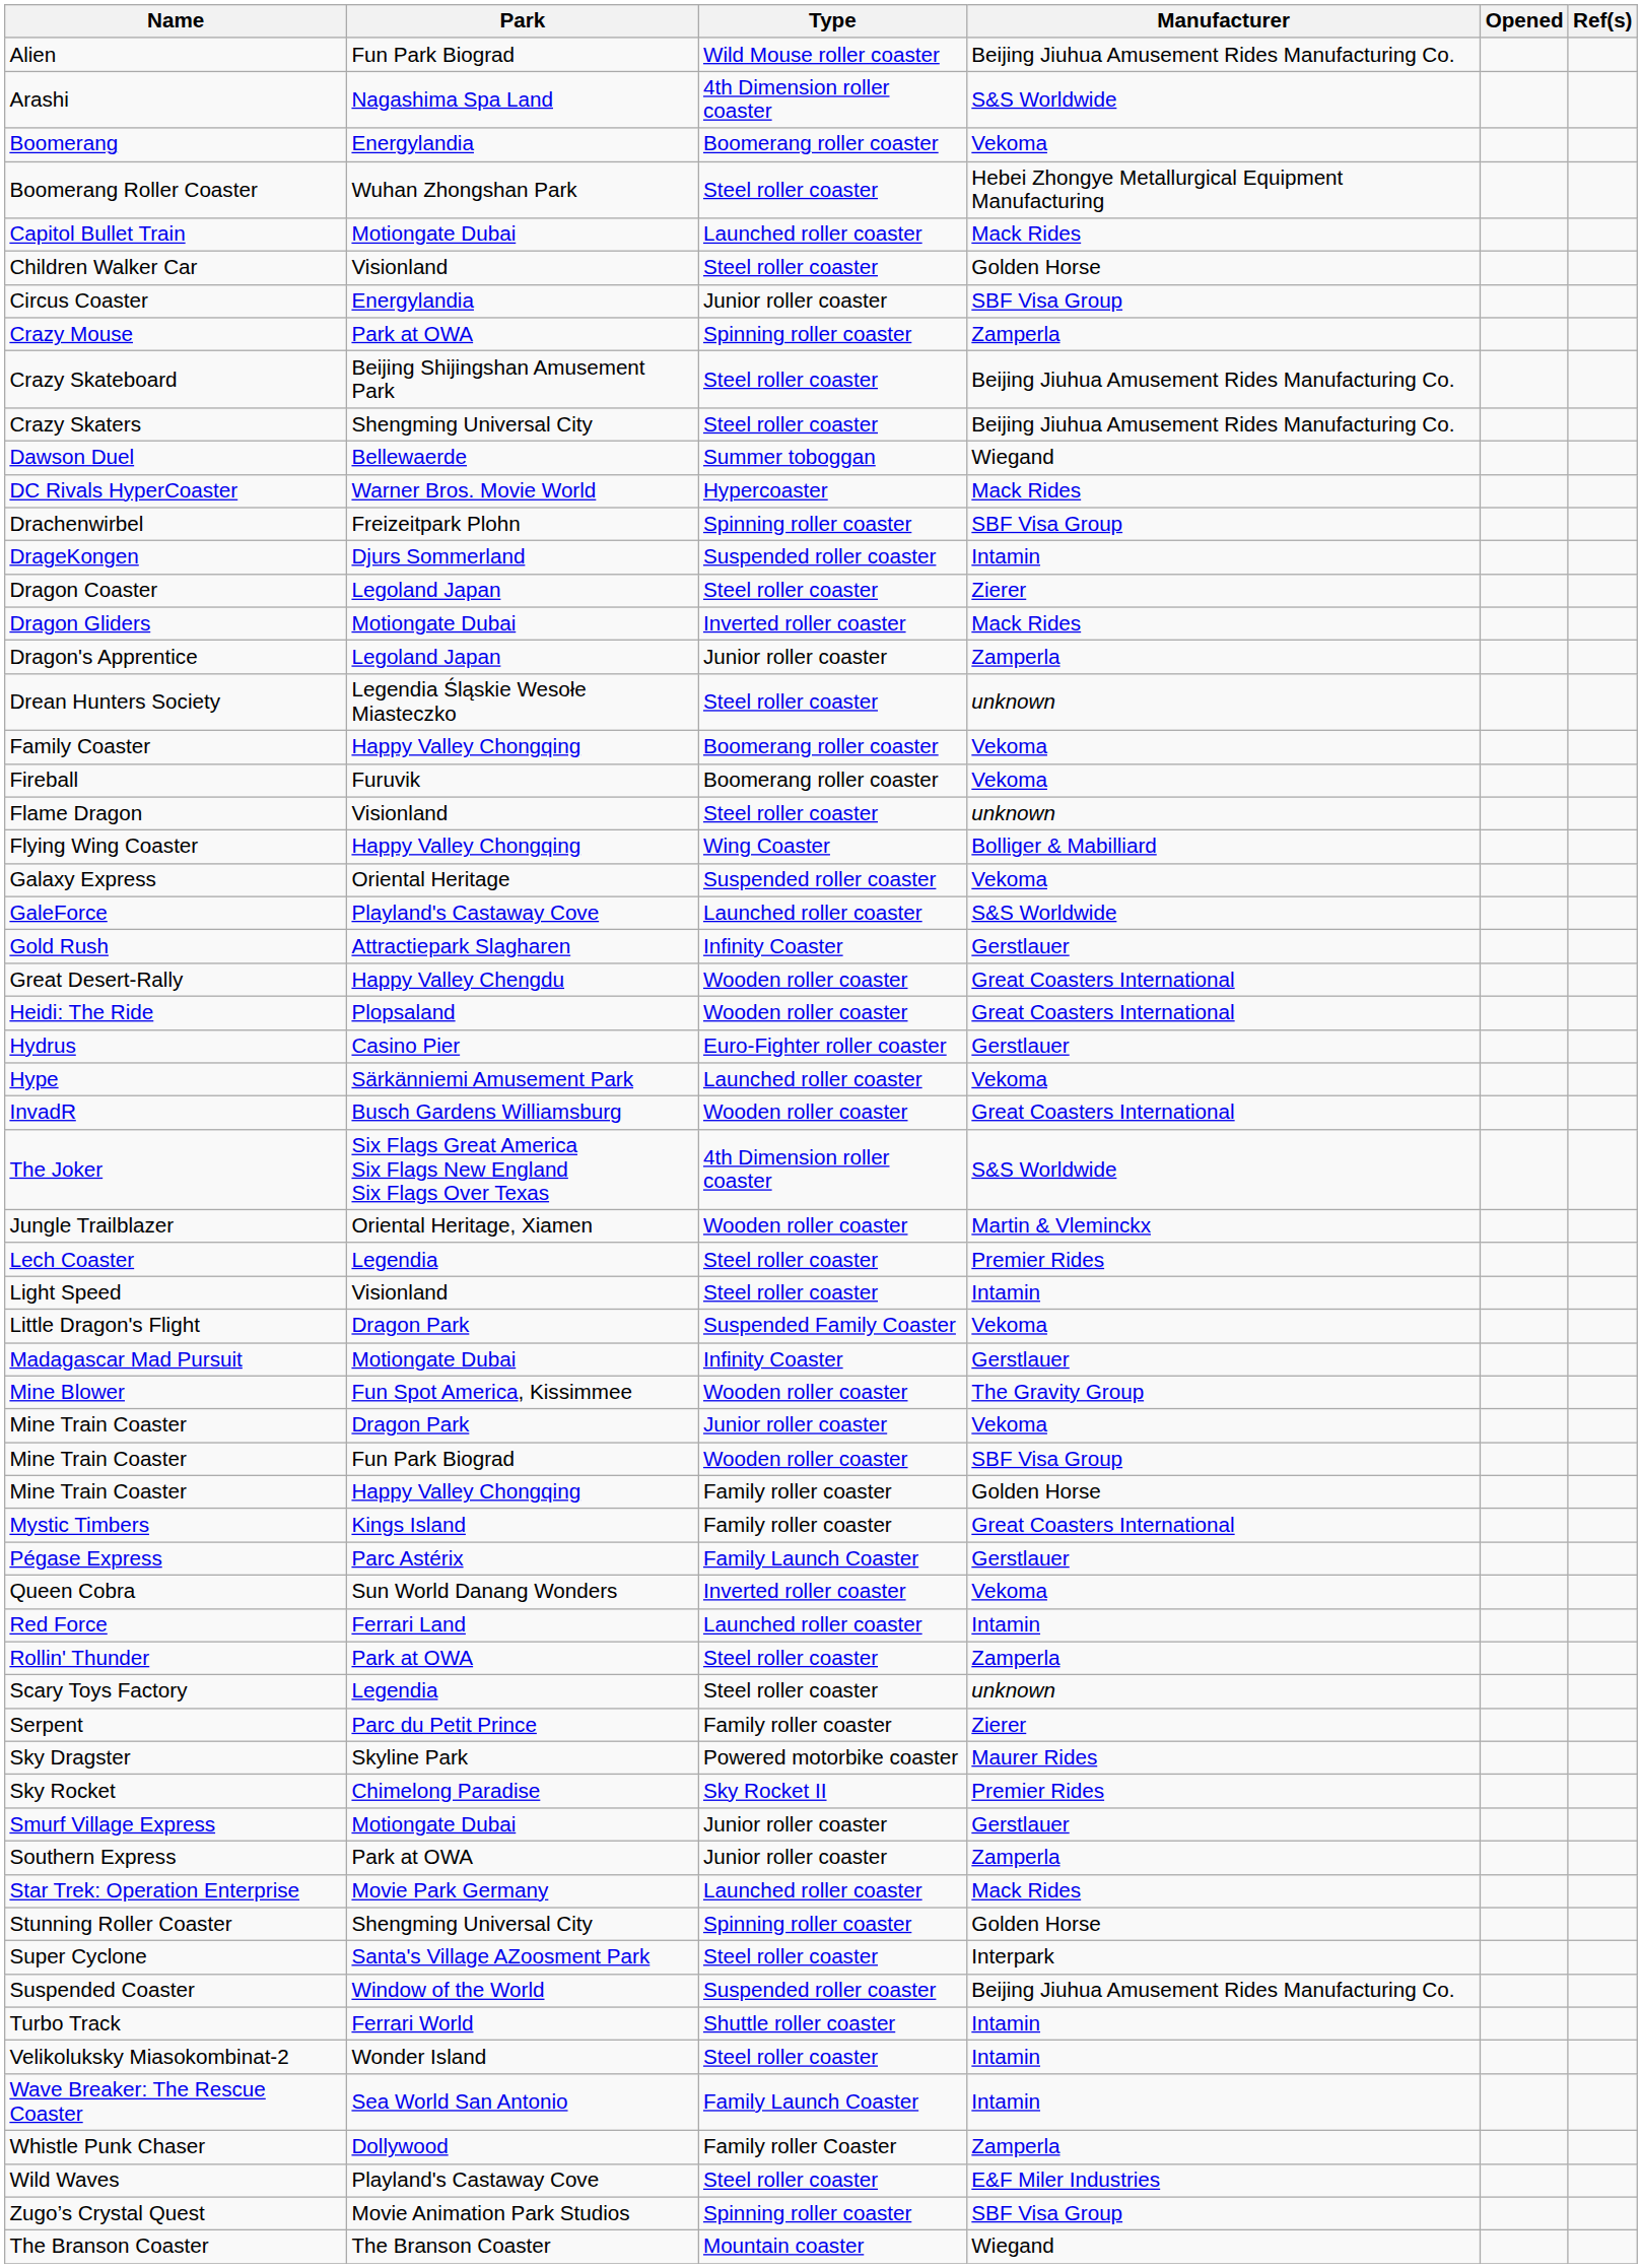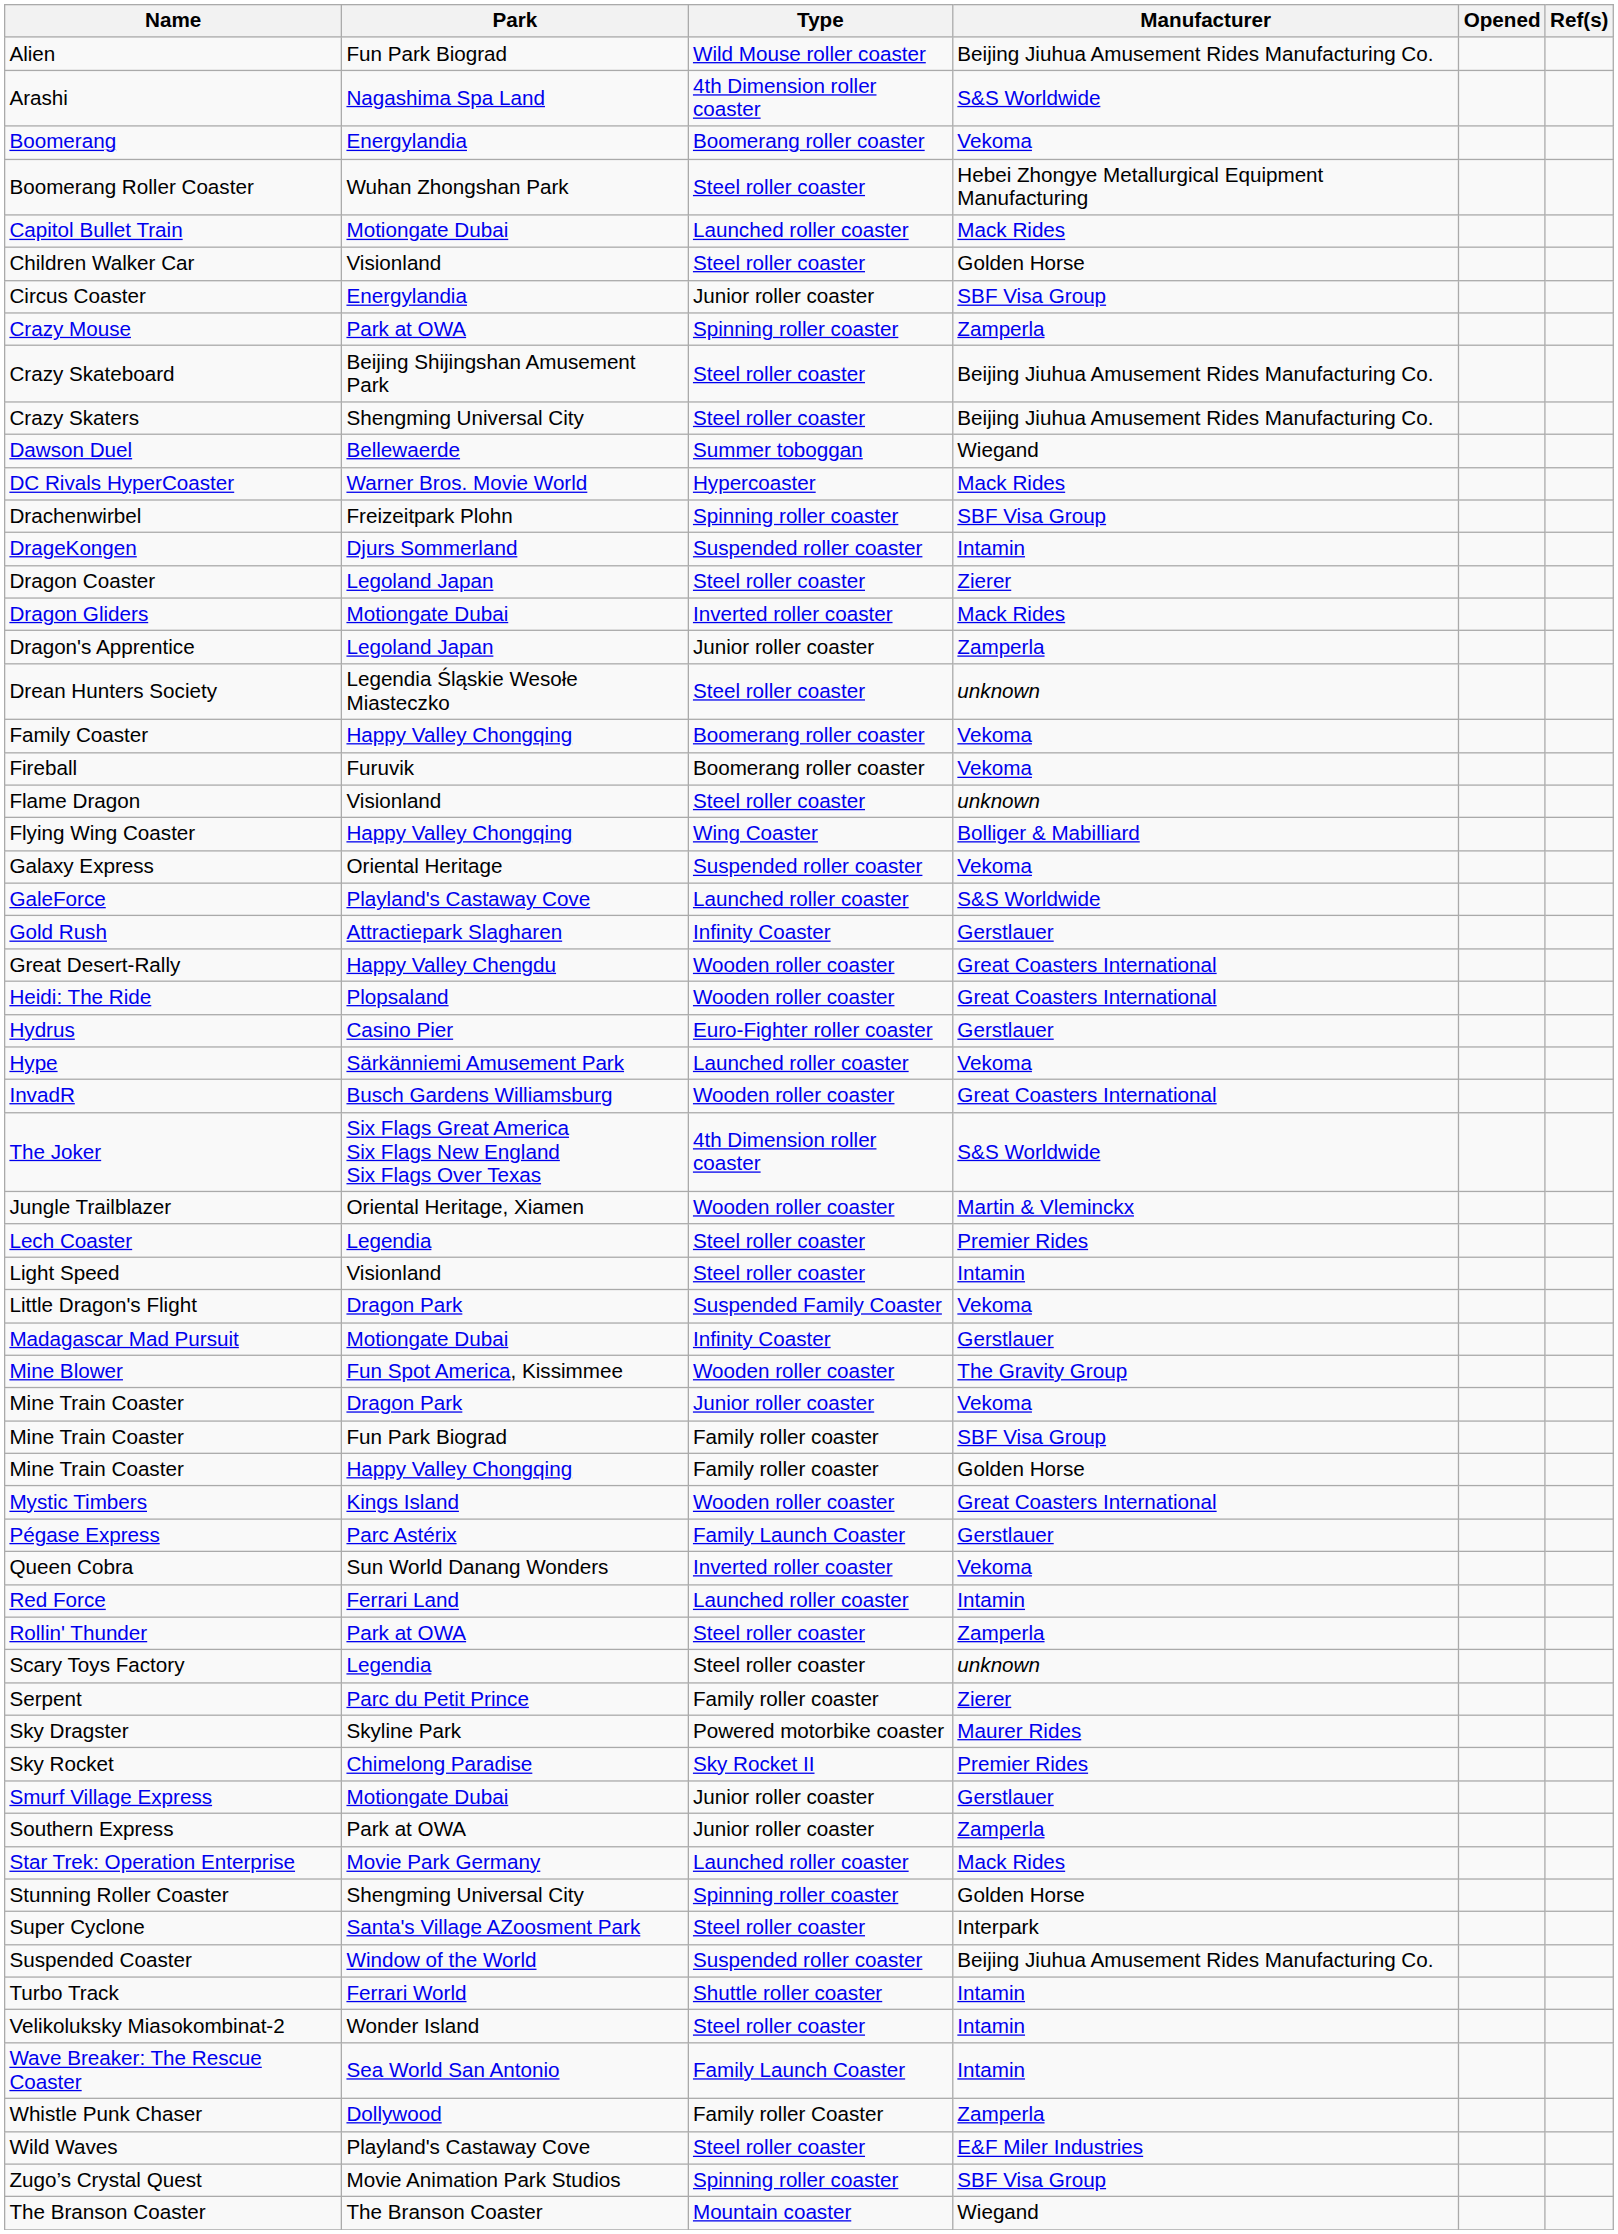Mine Train Coaster / Fun Park Biograd | Type: Wooden roller coaster -> Family roller coaster
Mystic Timbers | Type: Family roller coaster -> Wooden roller coaster
